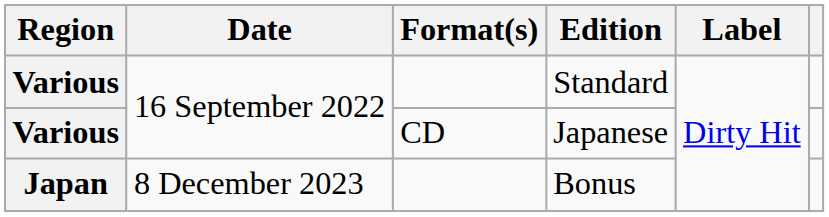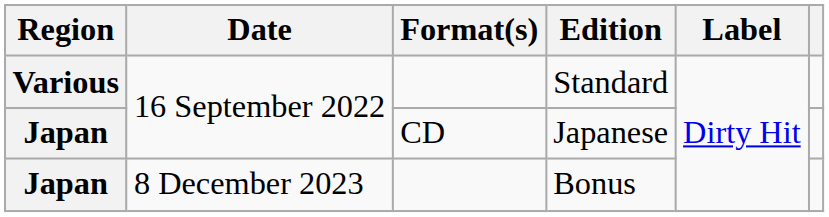Japanese | Region: Various -> Japan
